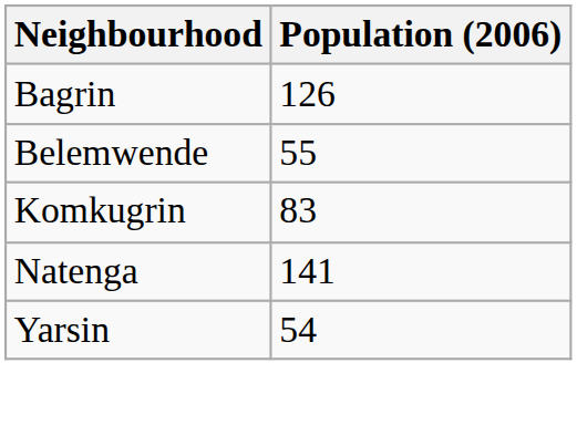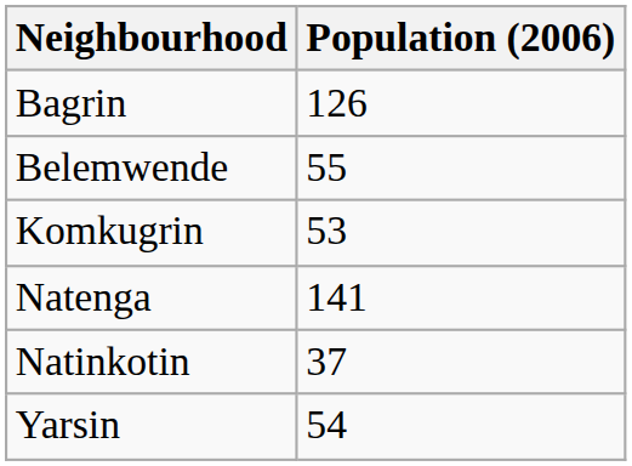Komkugrin | Population (2006): 83 -> 53
+ row: Natinkotin | 37
